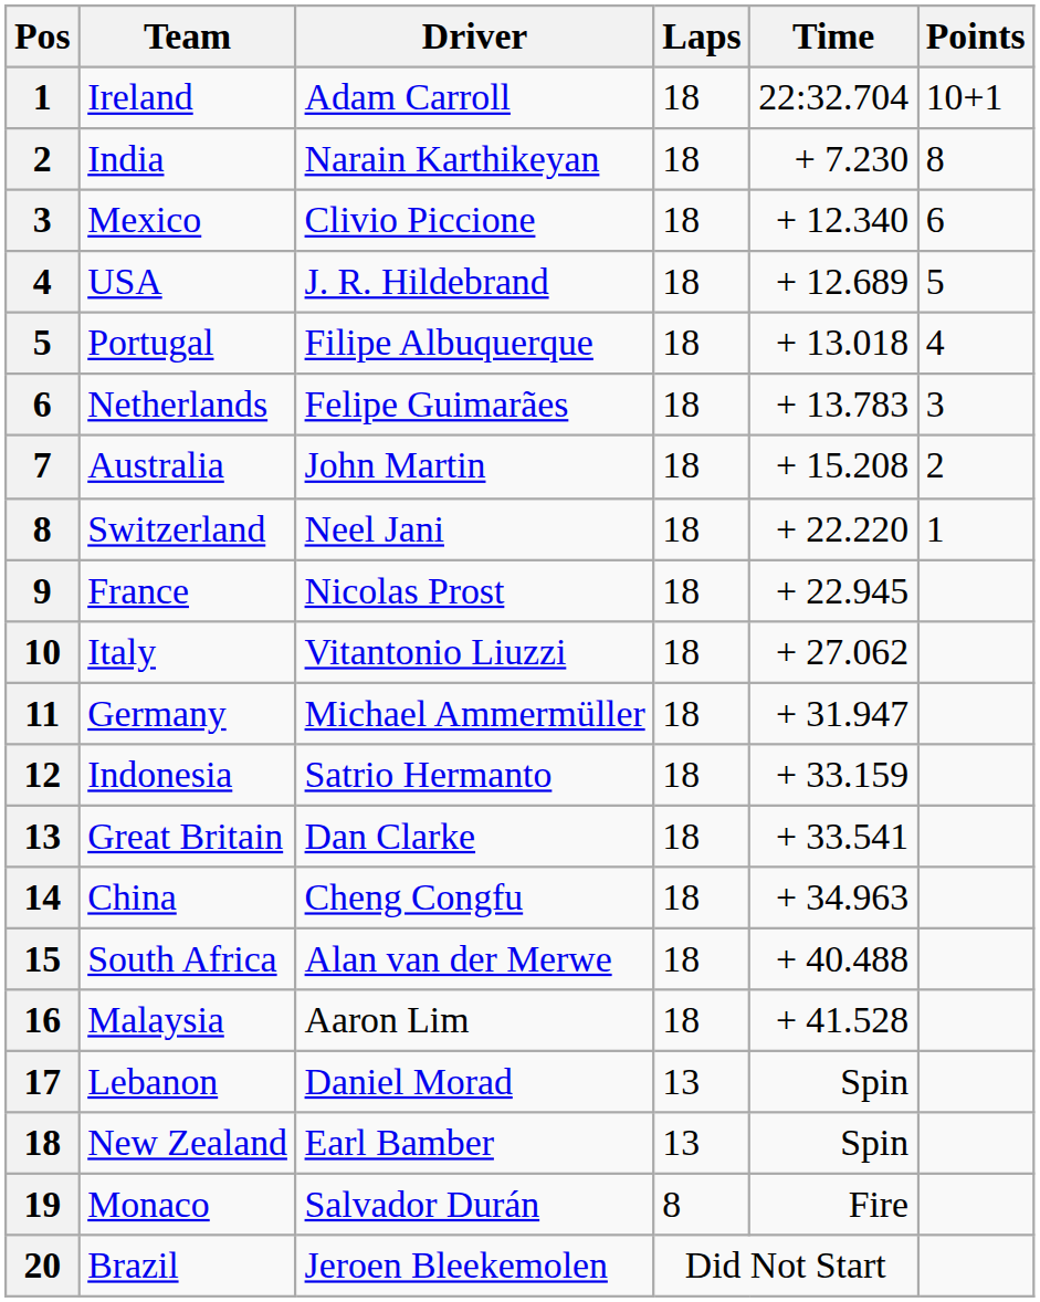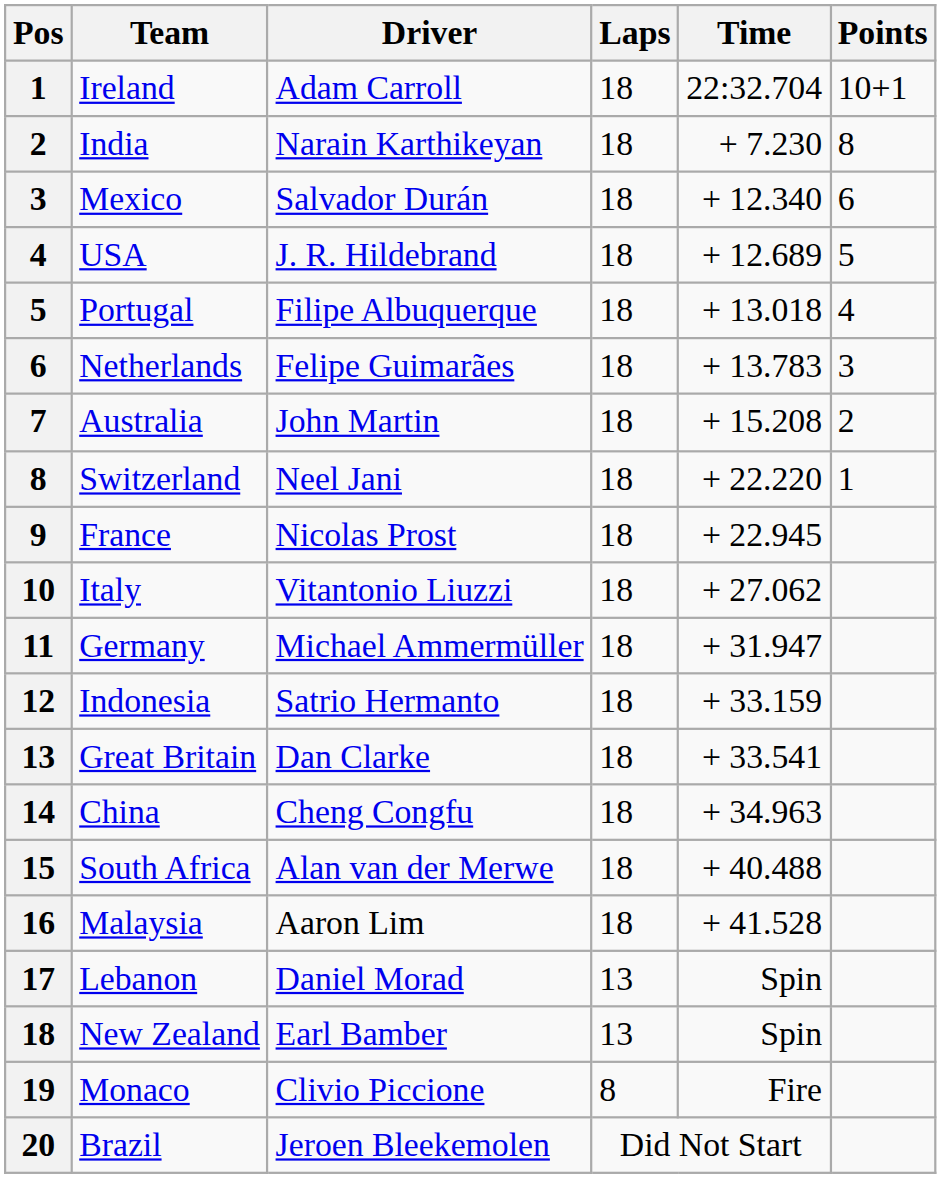Mexico | Driver: Clivio Piccione -> Salvador Durán
Monaco | Driver: Salvador Durán -> Clivio Piccione
